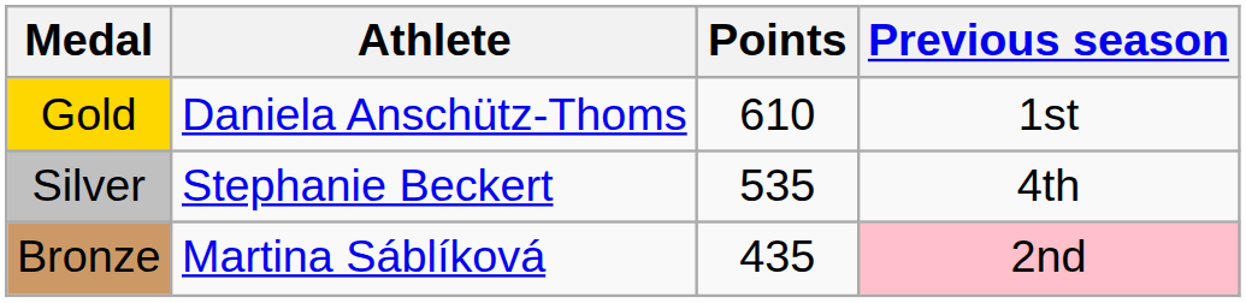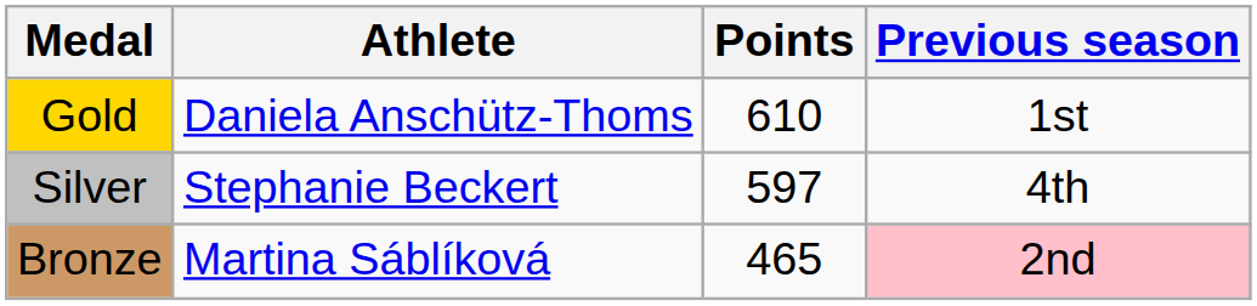Silver | Points: 535 -> 597
Bronze | Points: 435 -> 465
